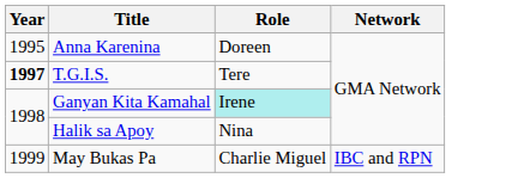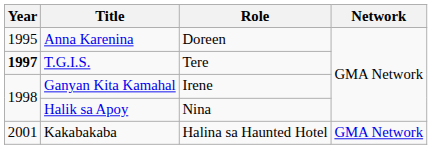Ganyan Kita Kamahal | Role: paleturquoise background -> no background
- row: 1999 | May Bukas Pa | Charlie Miguel | IBC and RPN
+ row: 2001 | Kakabakaba | Halina sa Haunted Hotel | GMA Network
